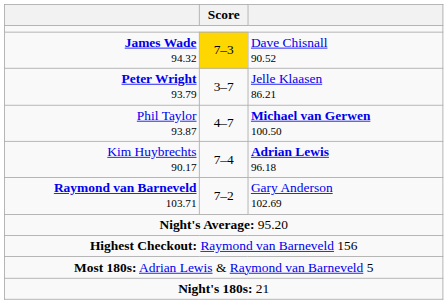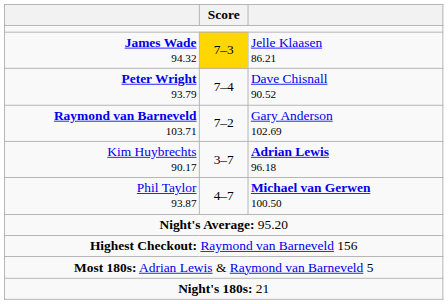James Wade 94.32 | column 3: Dave Chisnall 90.52 -> Jelle Klaasen 86.21
Peter Wright 93.79 | Score: 3–7 -> 7–4
Peter Wright 93.79 | column 3: Jelle Klaasen 86.21 -> Dave Chisnall 90.52
rows swapped: Raymond van Barneveld 103.71 <-> Phil Taylor 93.87
Kim Huybrechts 90.17 | Score: 7–4 -> 3–7
